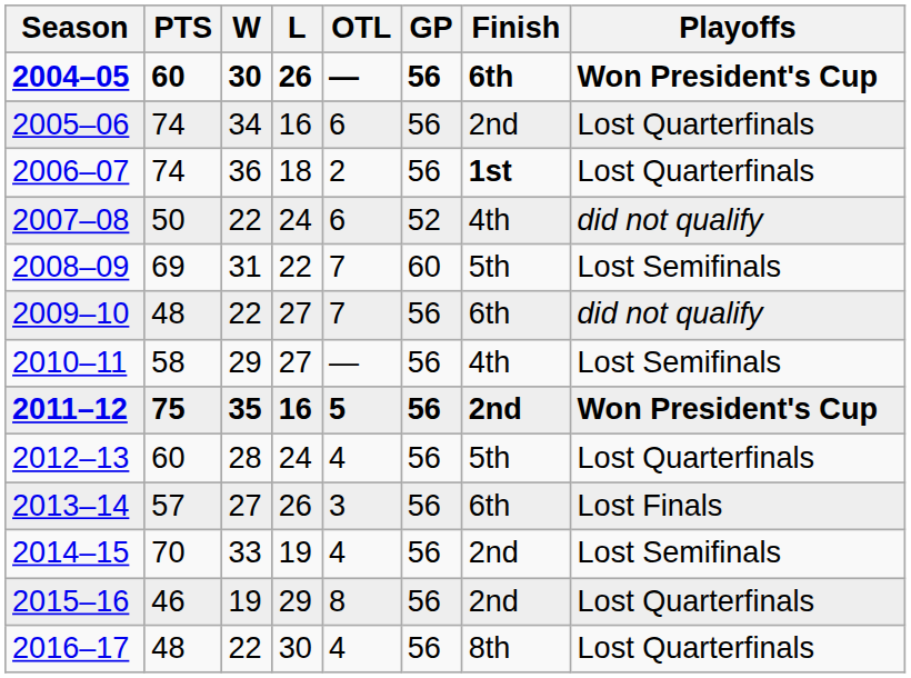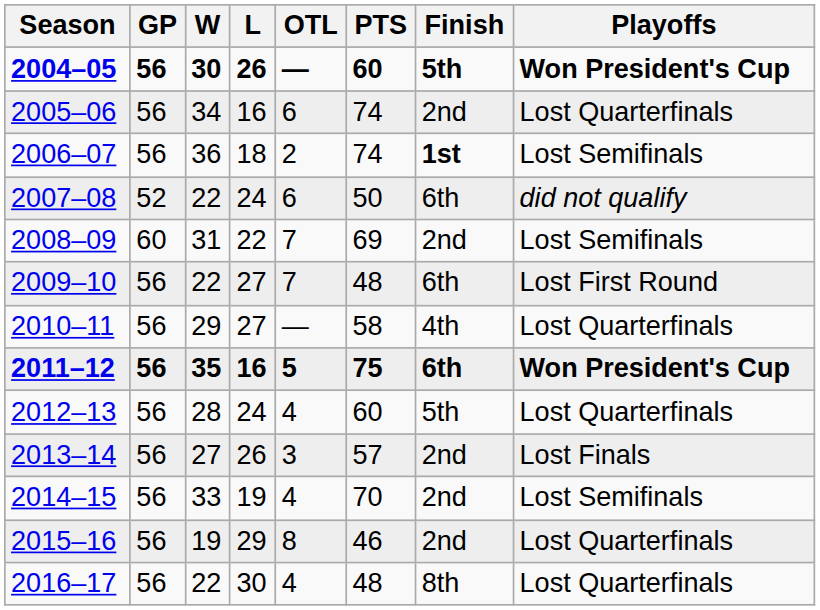columns swapped: GP <-> PTS
2004–05 | Finish: 6th -> 5th
2006–07 | Playoffs: Lost Quarterfinals -> Lost Semifinals
2007–08 | Finish: 4th -> 6th
2008–09 | Finish: 5th -> 2nd
2009–10 | Playoffs: did not qualify -> Lost First Round
2010–11 | Playoffs: Lost Semifinals -> Lost Quarterfinals
2011–12 | Finish: 2nd -> 6th
2013–14 | Finish: 6th -> 2nd
